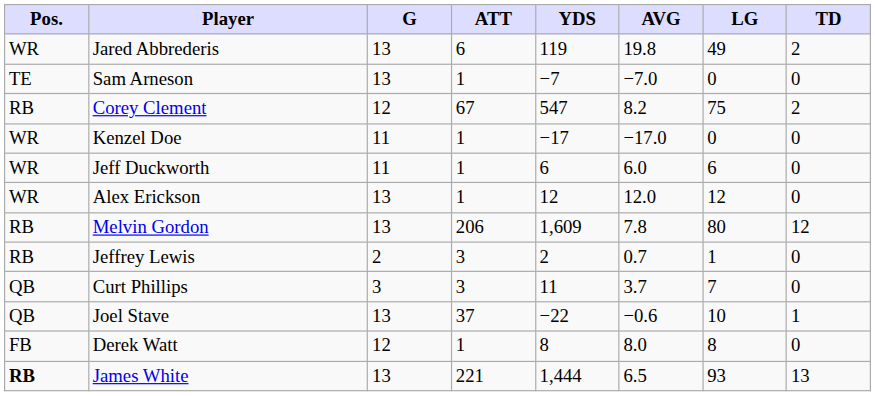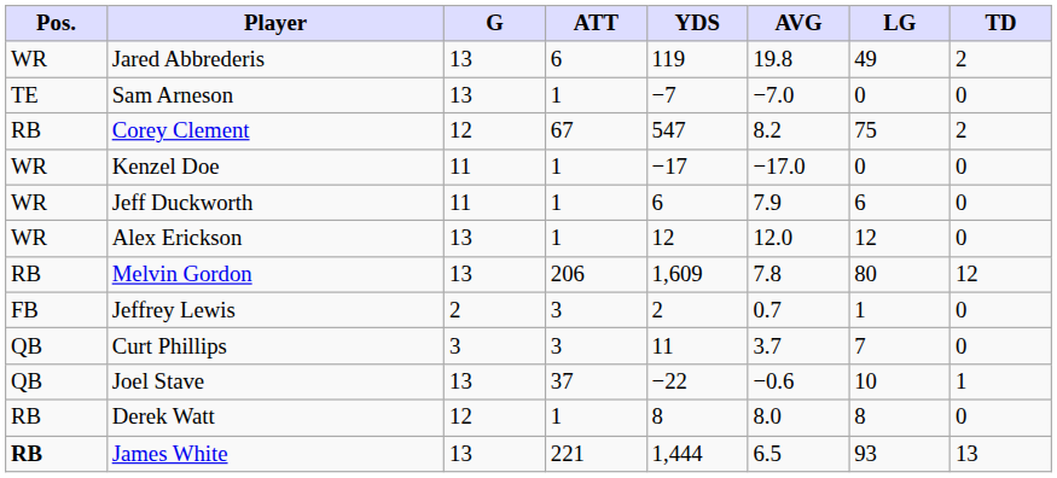Jeff Duckworth | AVG: 6.0 -> 7.9
Jeffrey Lewis | Pos.: RB -> FB
Derek Watt | Pos.: FB -> RB
